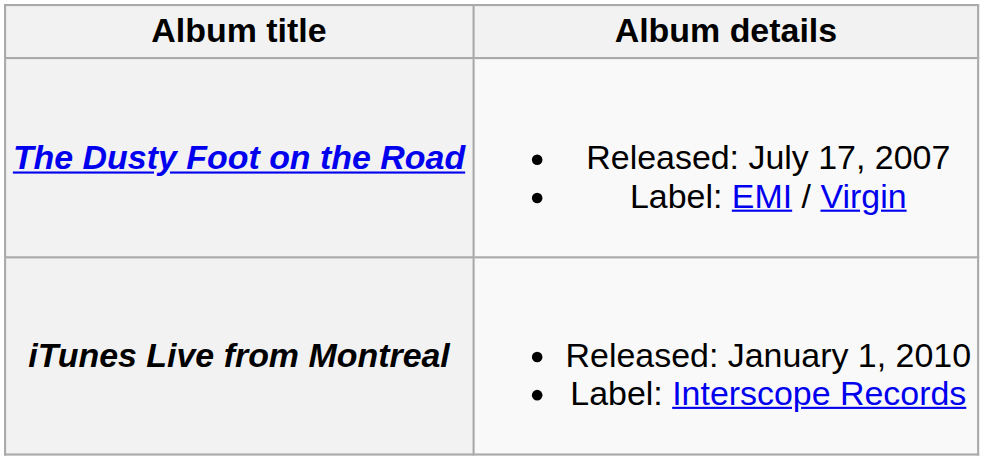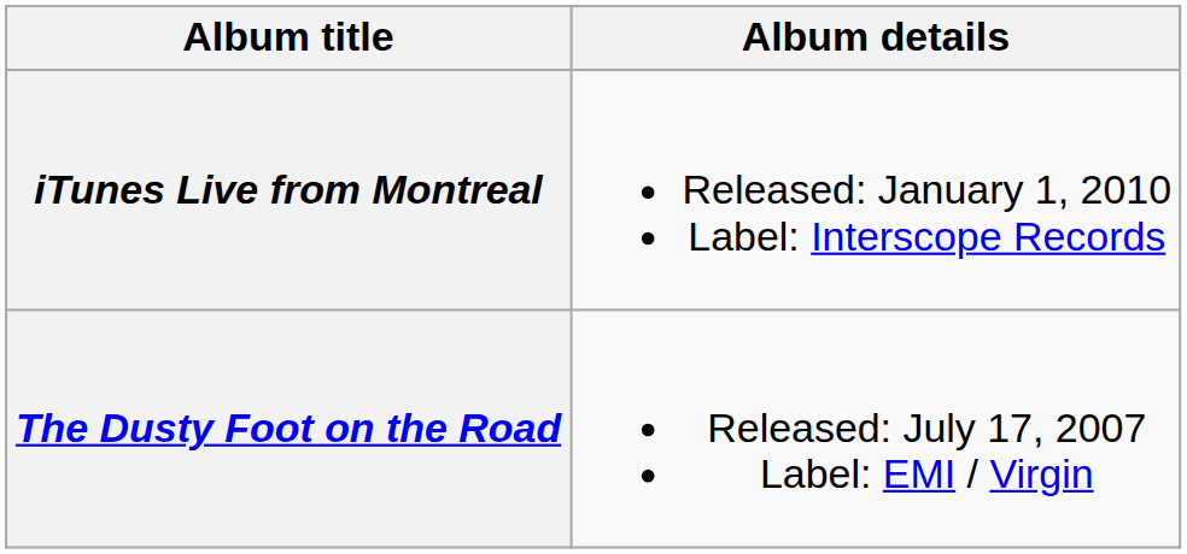rows swapped: The Dusty Foot on the Road <-> iTunes Live from Montreal
